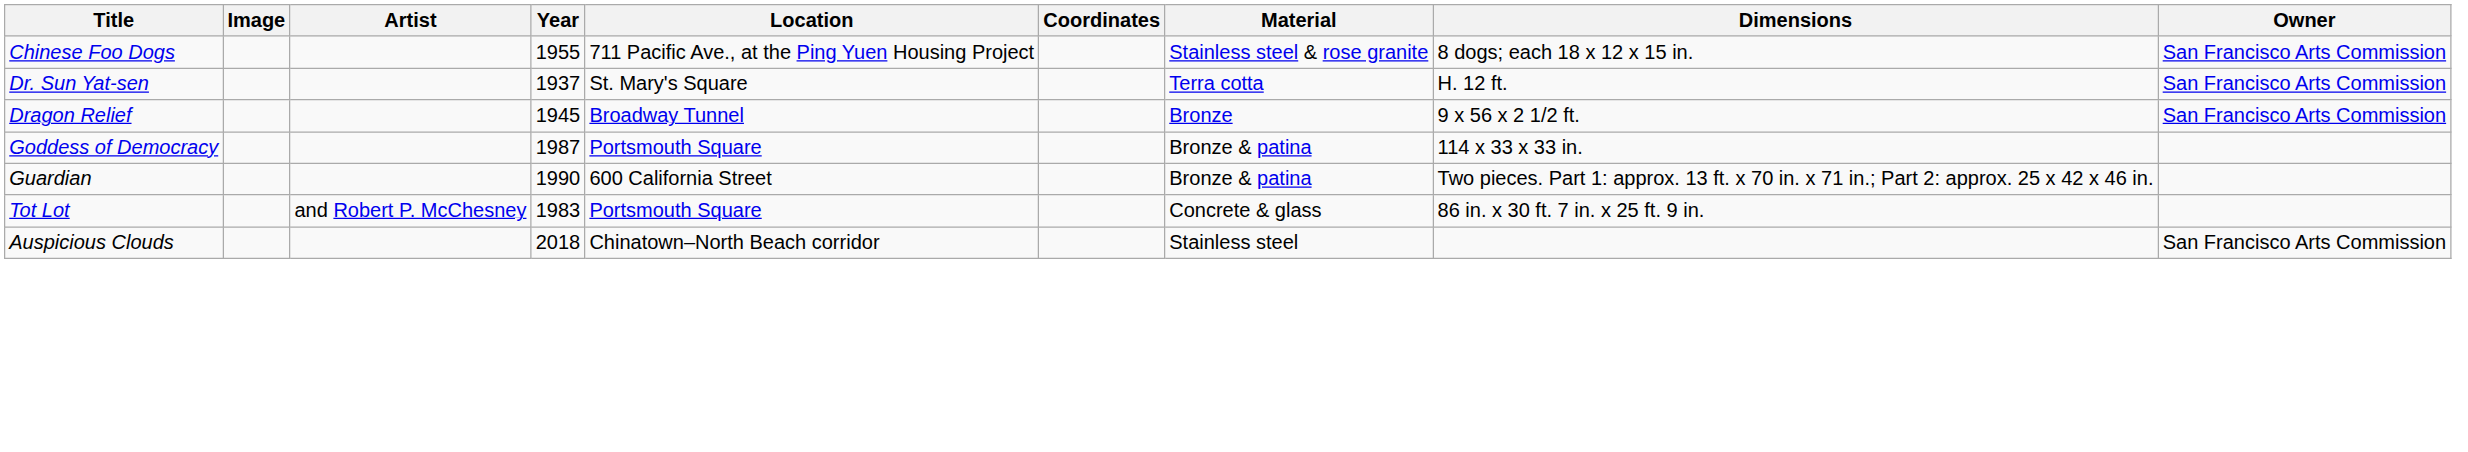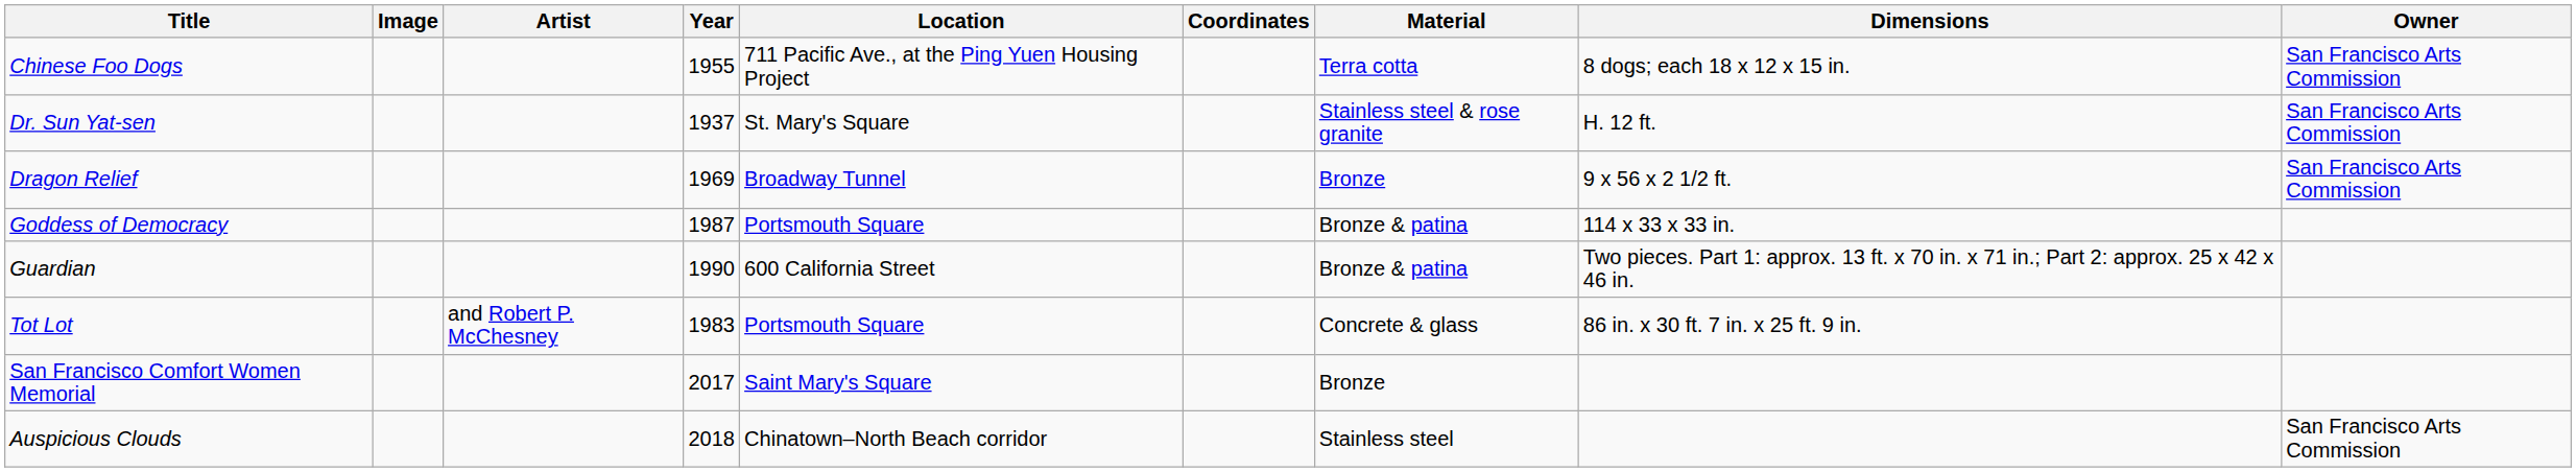Chinese Foo Dogs | Material: Stainless steel & rose granite -> Terra cotta
Dr. Sun Yat-sen | Material: Terra cotta -> Stainless steel & rose granite
Dragon Relief | Year: 1945 -> 1969
+ row: San Francisco Comfort Women Memorial | 2017 | Saint Mary's Square | Bronze
